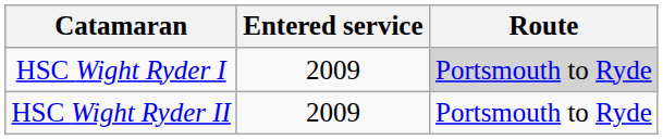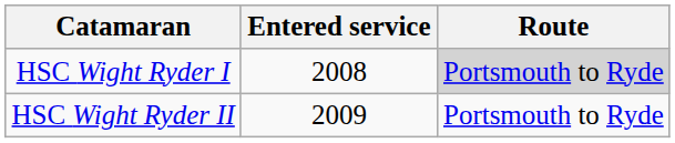HSC Wight Ryder I | Entered service: 2009 -> 2008
